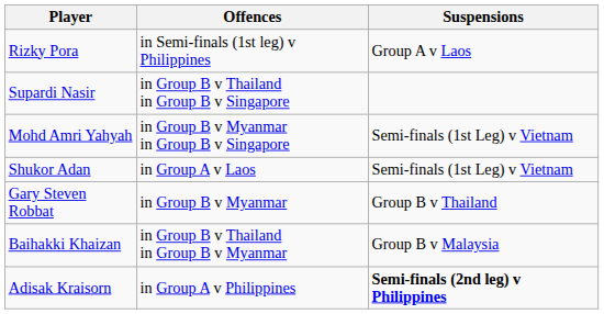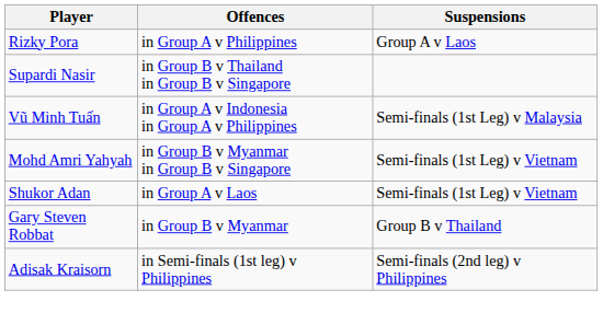Rizky Pora | Offences: in Semi-finals (1st leg) v Philippines -> in Group A v Philippines
+ row: Vũ Minh Tuấn | in Group A v Indonesia in Group A v Philippines | Semi-finals (1st Leg) v Malaysia
- row: Baihakki Khaizan | in Group B v Thailand in Group B v Myanmar | Group B v Malaysia
Adisak Kraisorn | Offences: in Group A v Philippines -> in Semi-finals (1st leg) v Philippines
Adisak Kraisorn | Suspensions: bold -> normal
